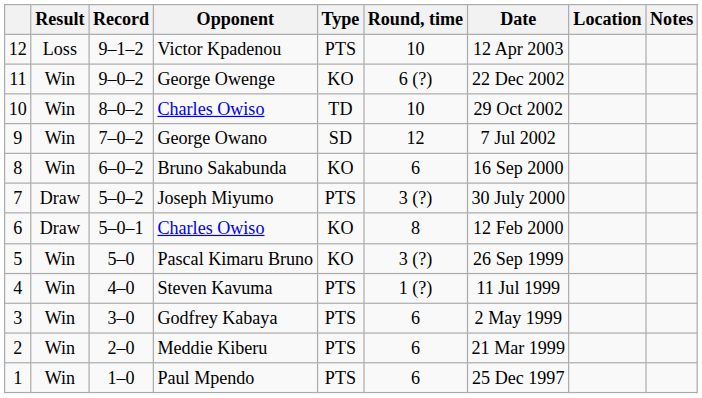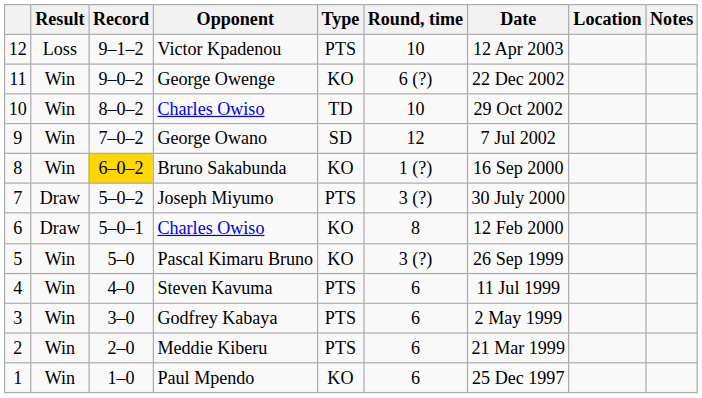Bruno Sakabunda | Record: no background -> gold background
Bruno Sakabunda | Round, time: 6 -> 1 (?)
Steven Kavuma | Round, time: 1 (?) -> 6
Paul Mpendo | Type: PTS -> KO
